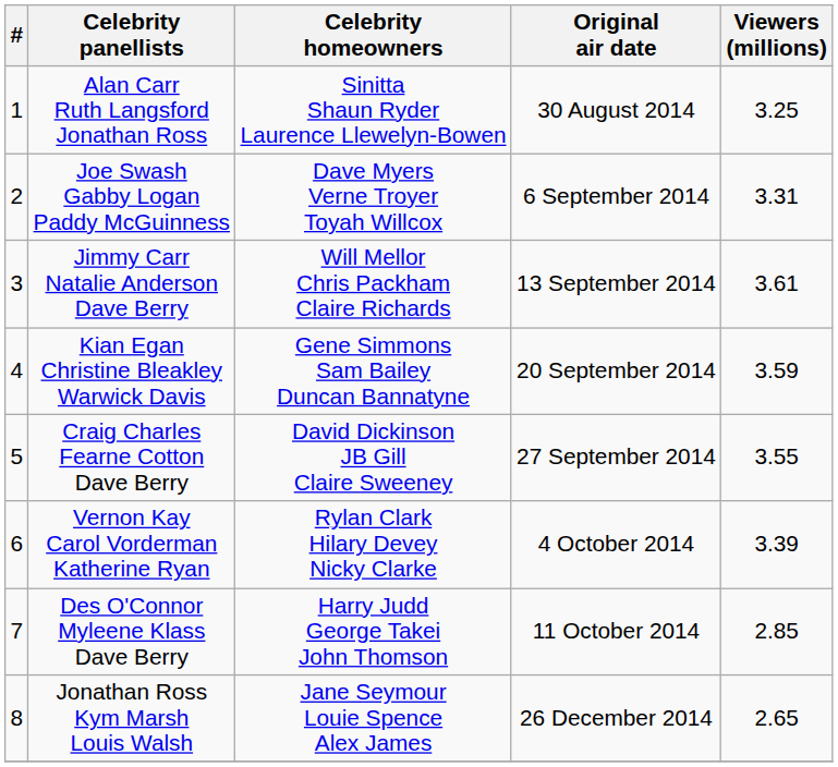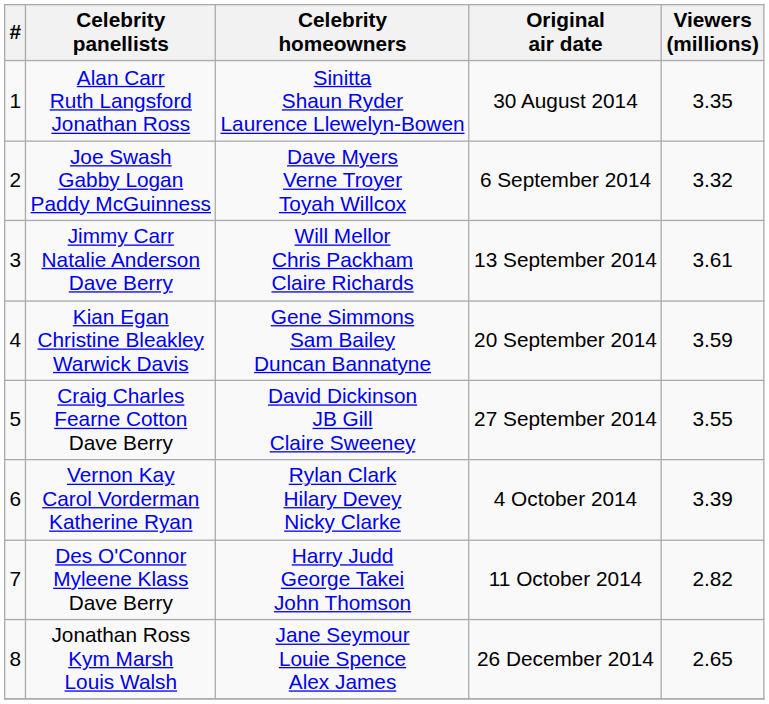Alan Carr Ruth Langsford Jonathan Ross | Viewers (millions): 3.25 -> 3.35
Joe Swash Gabby Logan Paddy McGuinness | Viewers (millions): 3.31 -> 3.32
Des O'Connor Myleene Klass Dave Berry | Viewers (millions): 2.85 -> 2.82
